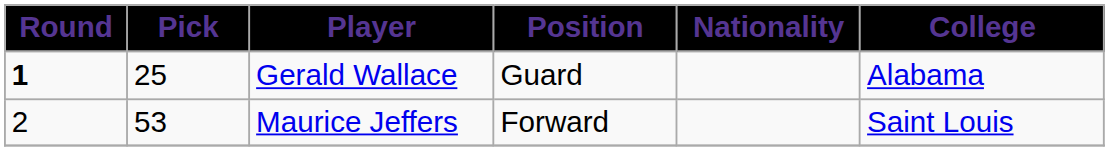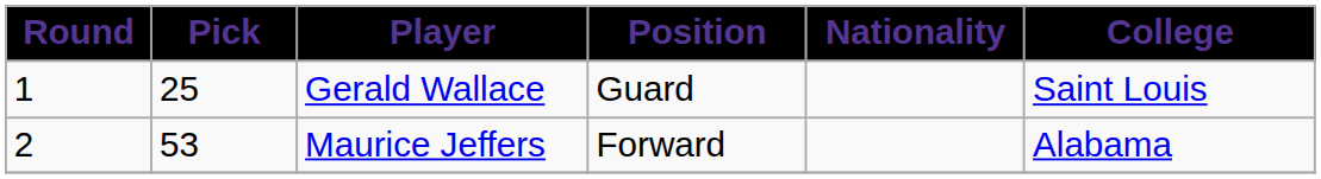Gerald Wallace | Round: bold -> normal
Gerald Wallace | College: Alabama -> Saint Louis
Maurice Jeffers | College: Saint Louis -> Alabama
